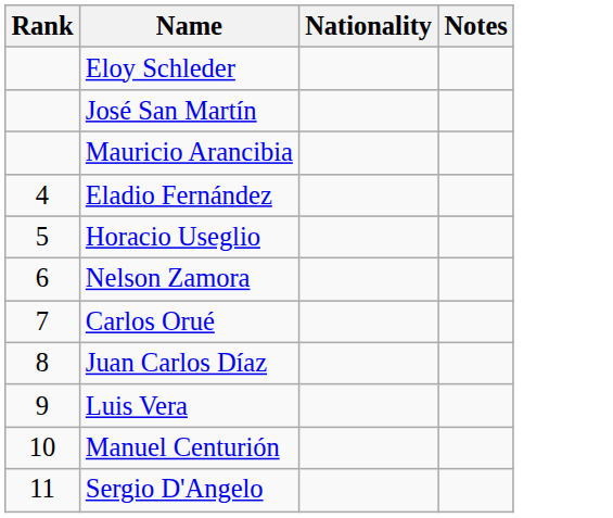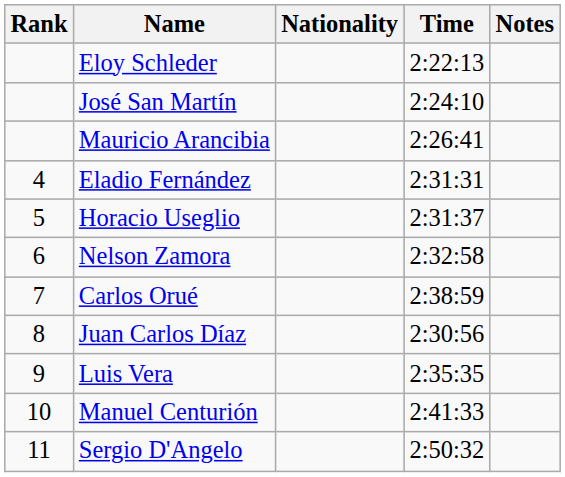+ column: Time | 2:22:13 | 2:24:10 | 2:26:41 | 2:31:31 | 2:31:37 | 2:32:58 | 2:38:59 | 2:30:56 | 2:35:35 | 2:41:33 | 2:50:32
